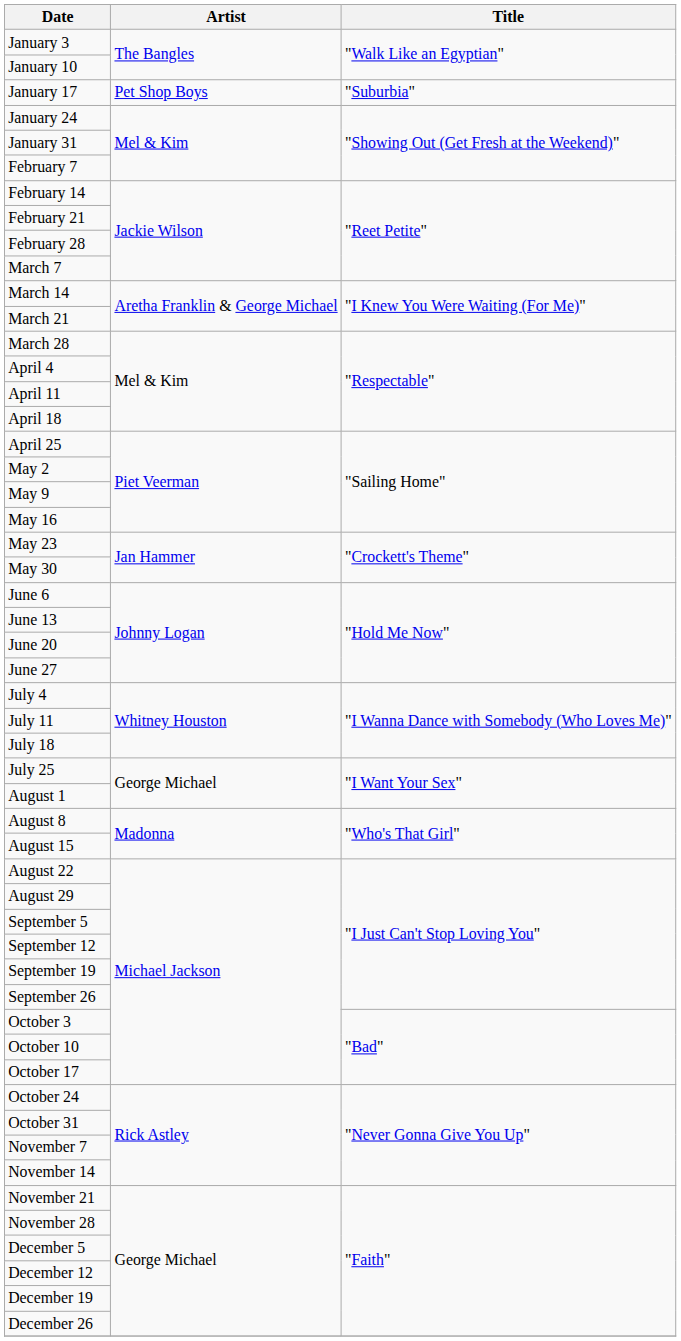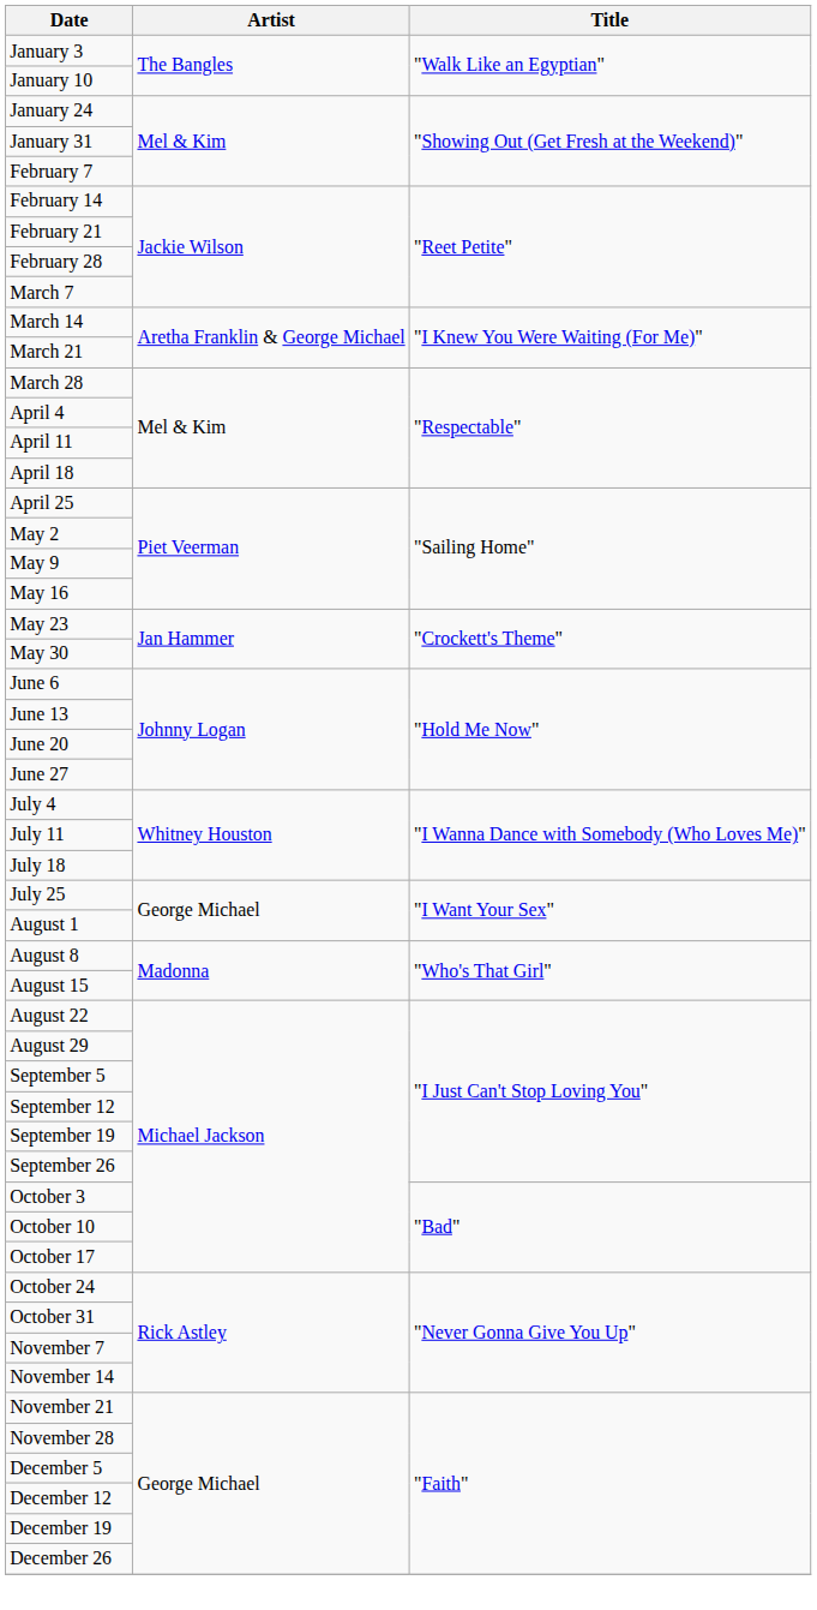- row: January 17 | Pet Shop Boys | "Suburbia"
